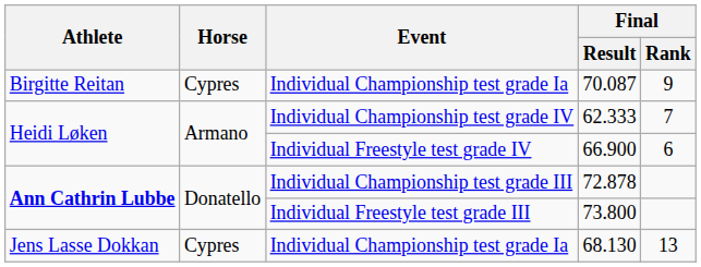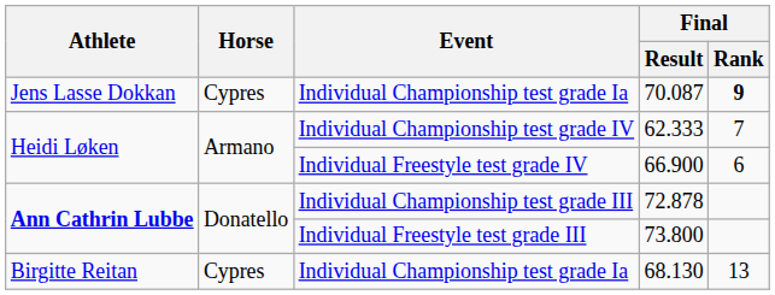70.087 | Athlete: Birgitte Reitan -> Jens Lasse Dokkan
70.087 | Final / Rank: normal -> bold
68.130 | Athlete: Jens Lasse Dokkan -> Birgitte Reitan
